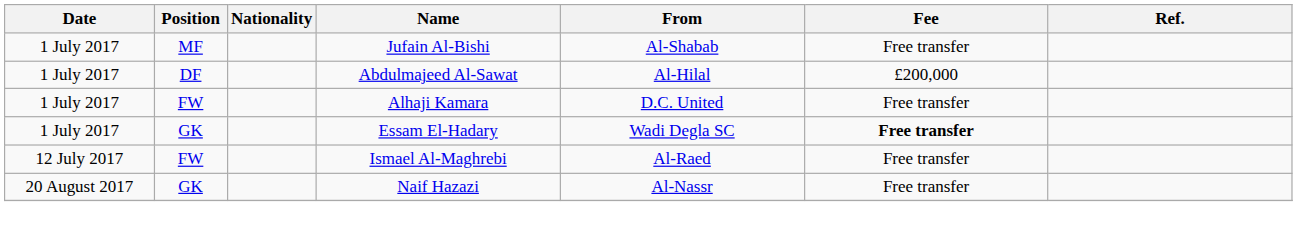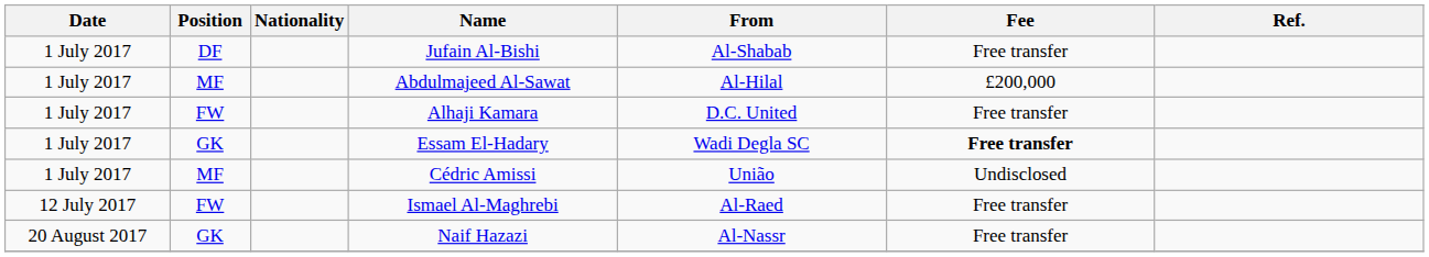Jufain Al-Bishi | Position: MF -> DF
Abdulmajeed Al-Sawat | Position: DF -> MF
+ row: 1 July 2017 | MF | Cédric Amissi | União | Undisclosed
